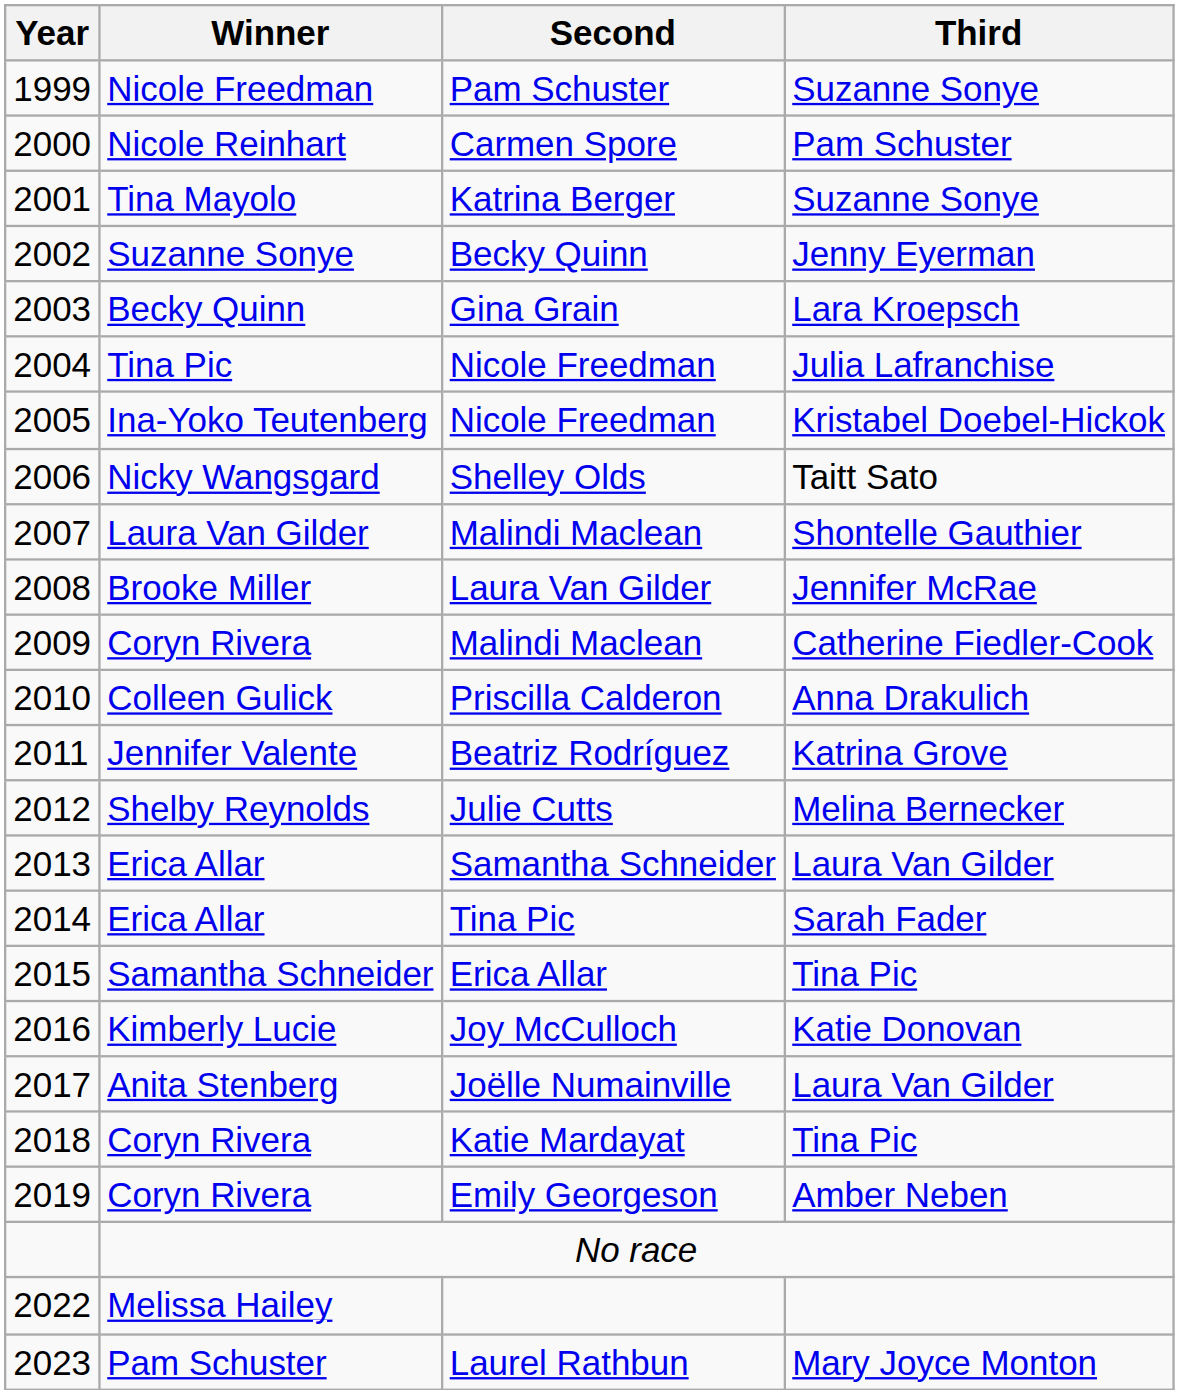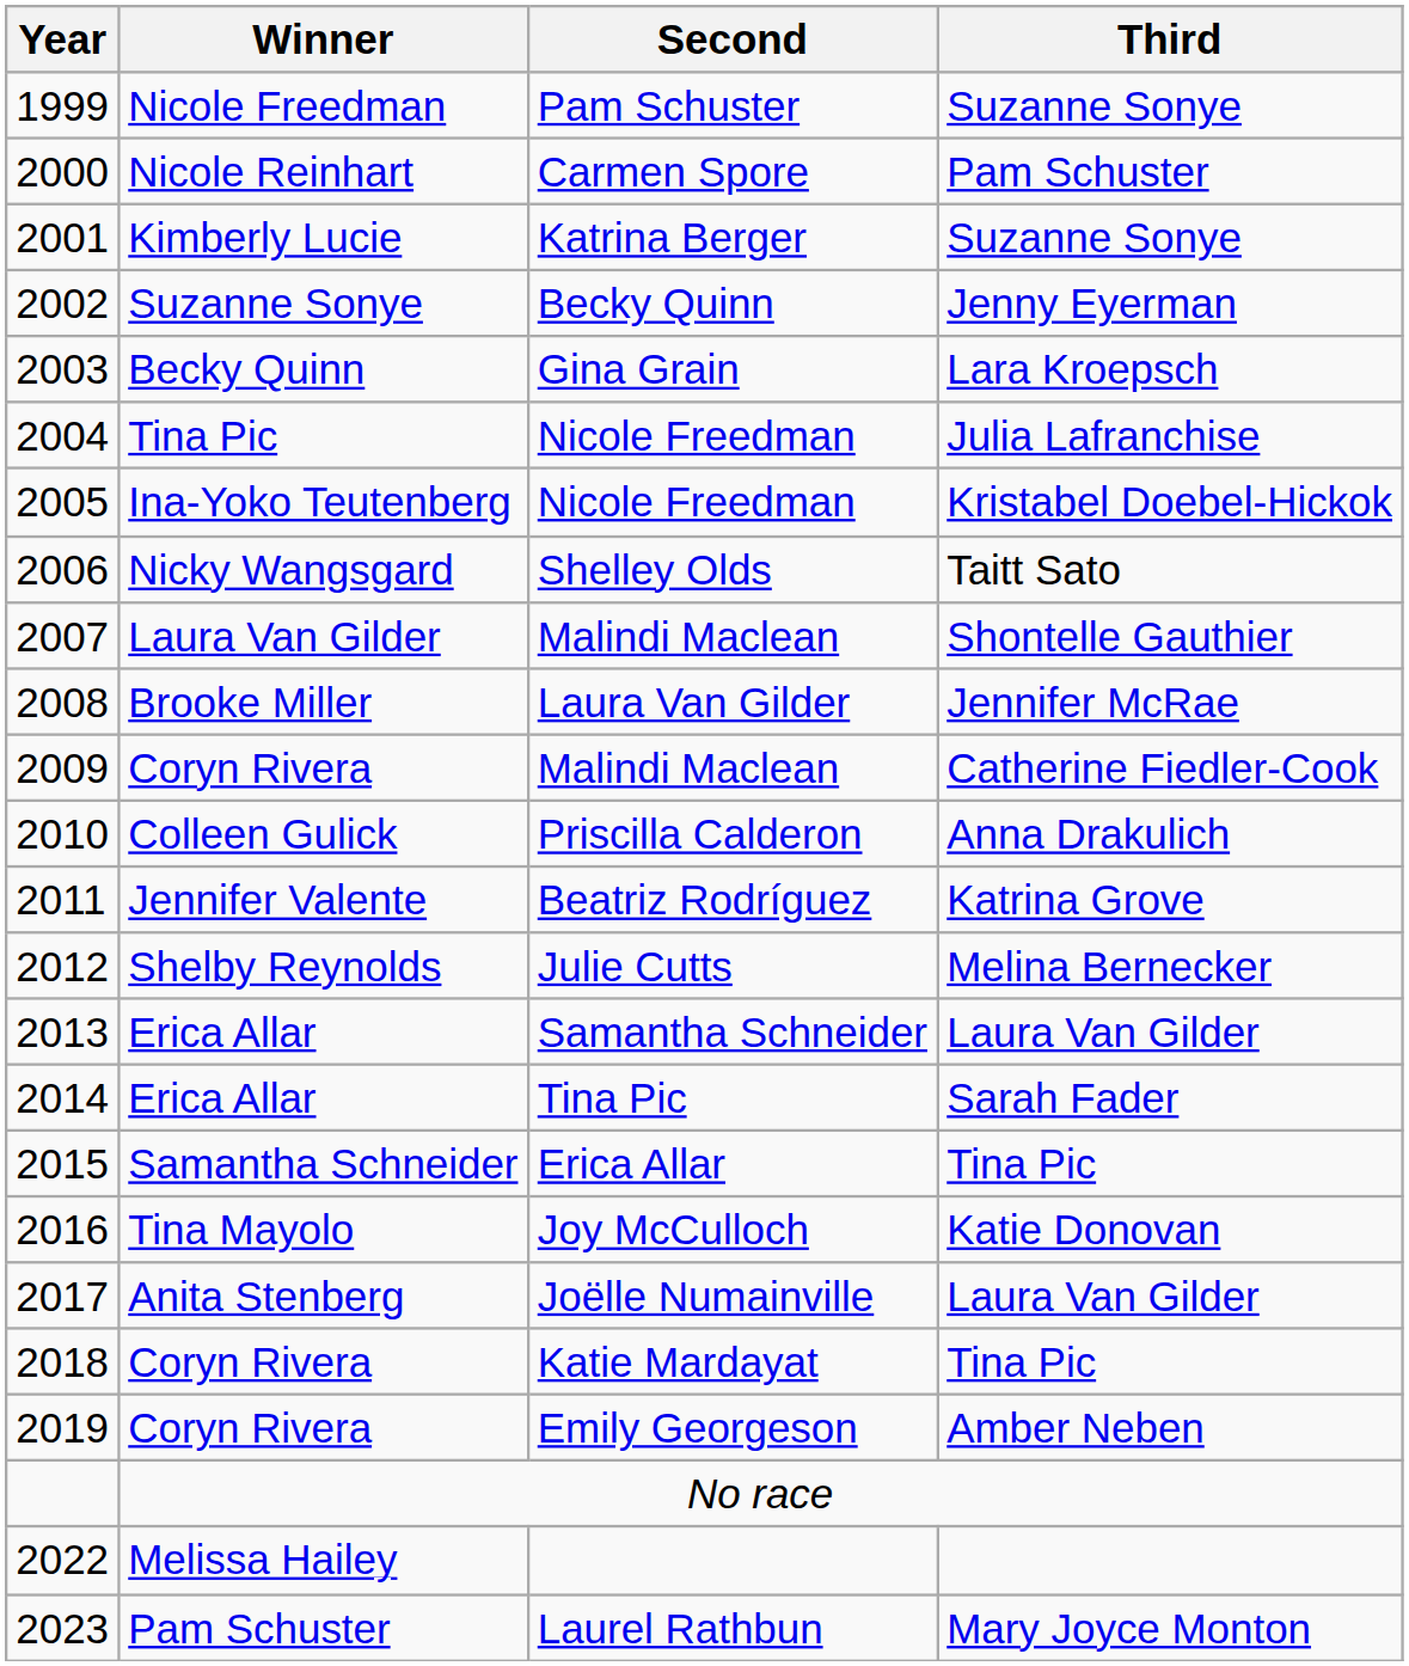Katrina Berger | Winner: Tina Mayolo -> Kimberly Lucie
Joy McCulloch | Winner: Kimberly Lucie -> Tina Mayolo
